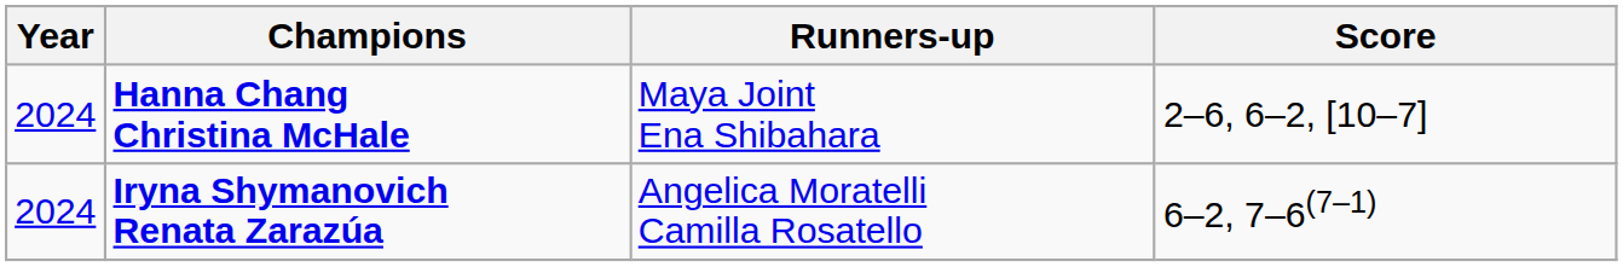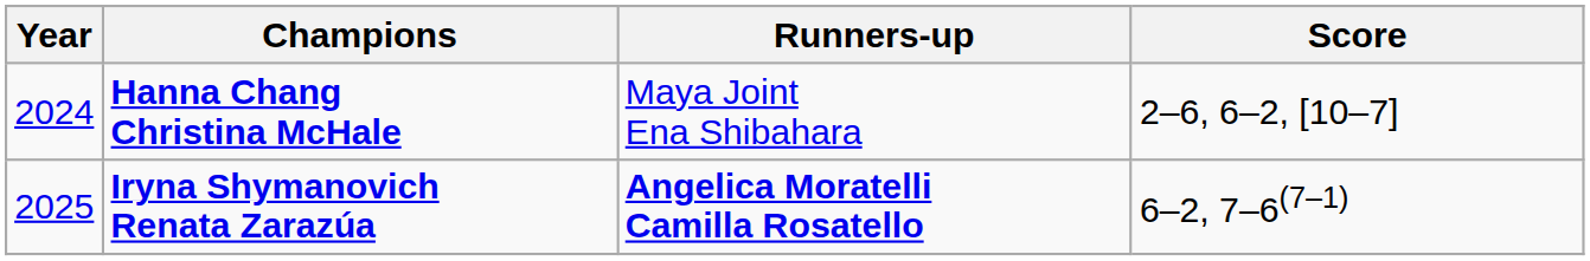Iryna Shymanovich Renata Zarazúa | Year: 2024 -> 2025
Iryna Shymanovich Renata Zarazúa | Runners-up: normal -> bold
